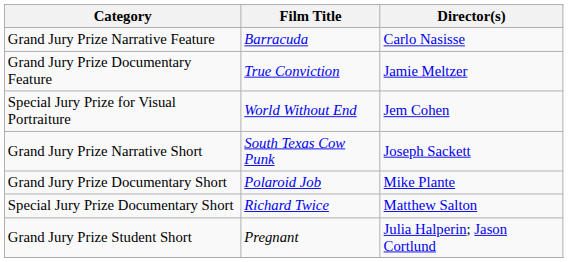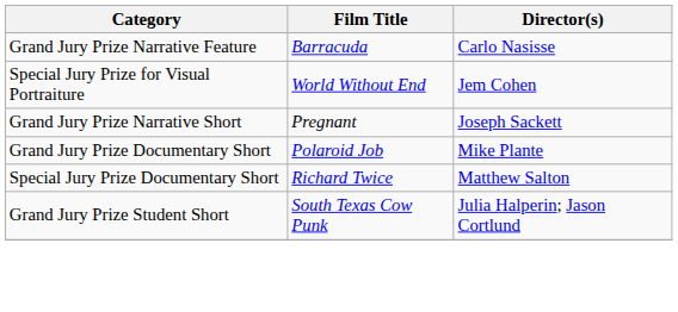- row: Grand Jury Prize Documentary Feature | True Conviction | Jamie Meltzer
Grand Jury Prize Narrative Short | Film Title: South Texas Cow Punk -> Pregnant
Grand Jury Prize Student Short | Film Title: Pregnant -> South Texas Cow Punk
